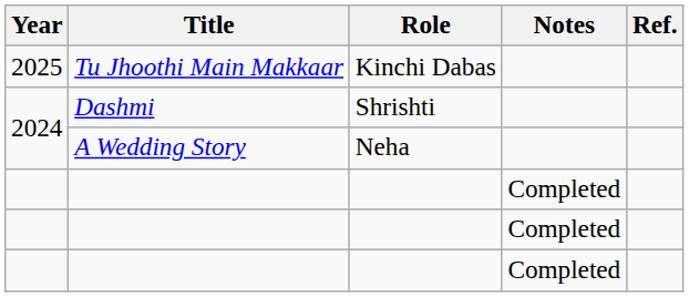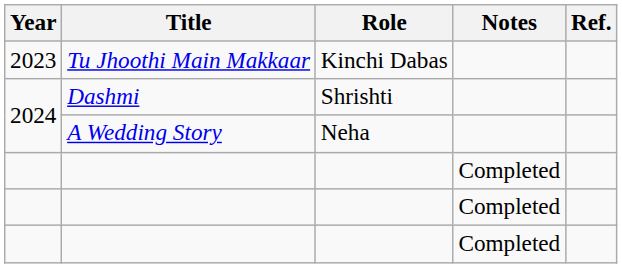Tu Jhoothi Main Makkaar | Year: 2025 -> 2023
